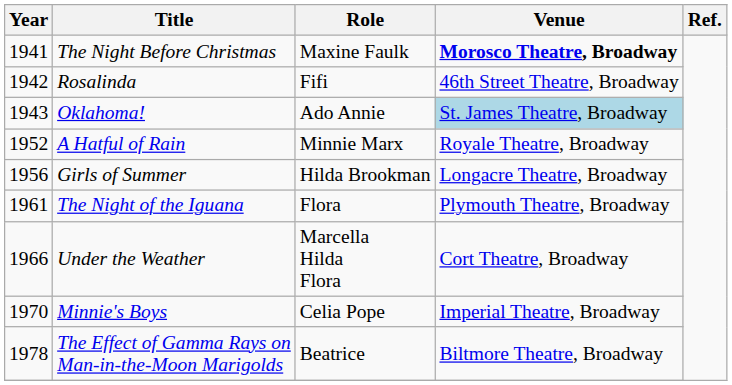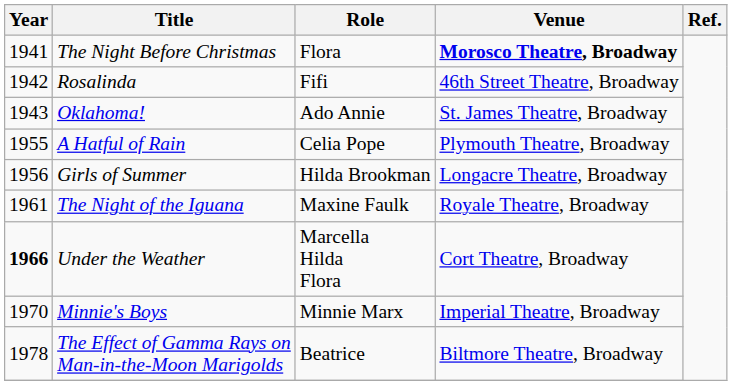The Night Before Christmas | Role: Maxine Faulk -> Flora
Oklahoma! | Venue: lightblue background -> no background
A Hatful of Rain | Year: 1952 -> 1955
A Hatful of Rain | Role: Minnie Marx -> Celia Pope
A Hatful of Rain | Venue: Royale Theatre, Broadway -> Plymouth Theatre, Broadway
The Night of the Iguana | Role: Flora -> Maxine Faulk
The Night of the Iguana | Venue: Plymouth Theatre, Broadway -> Royale Theatre, Broadway
Under the Weather | Year: normal -> bold
Minnie's Boys | Role: Celia Pope -> Minnie Marx
